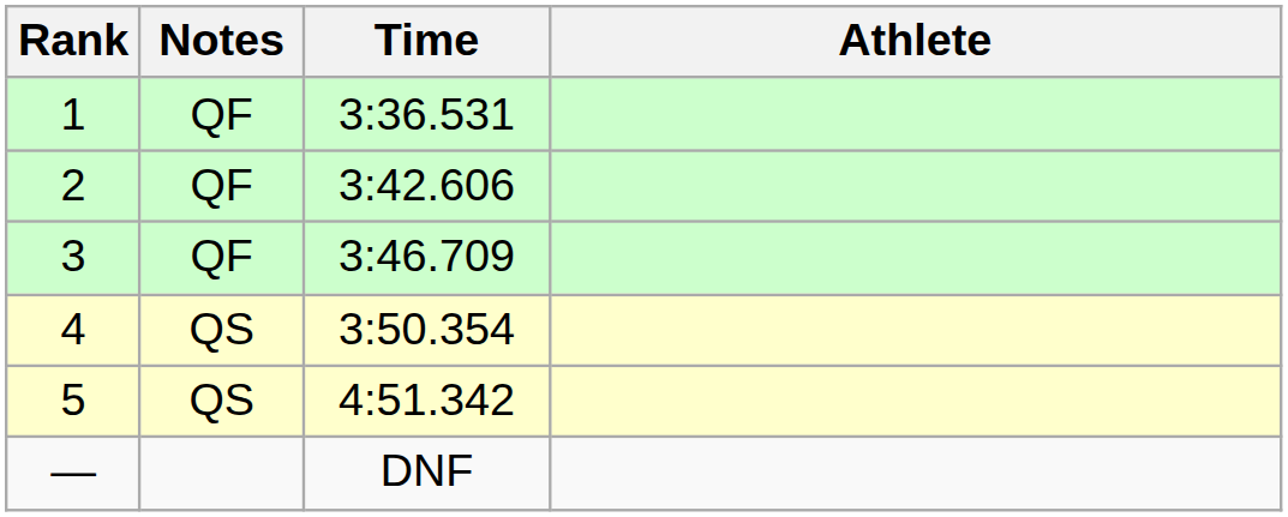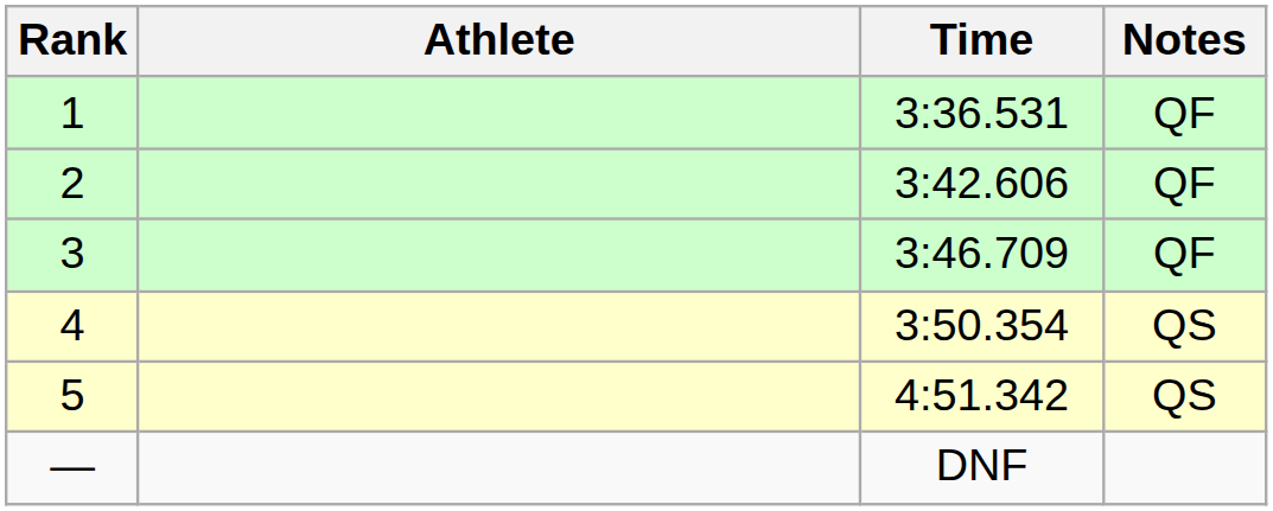columns swapped: Athlete <-> Notes
